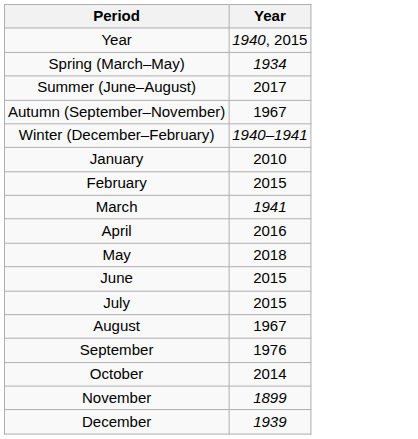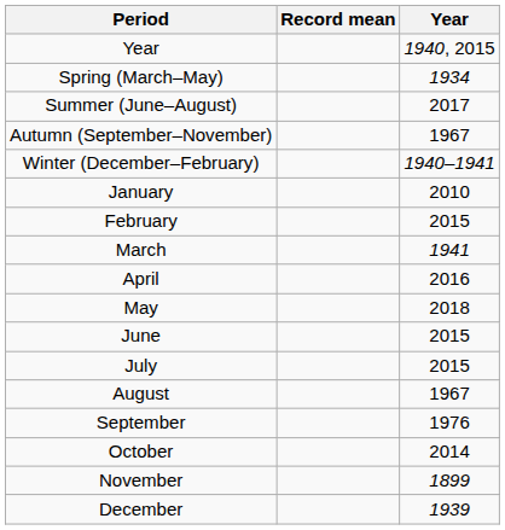+ column: Record mean
